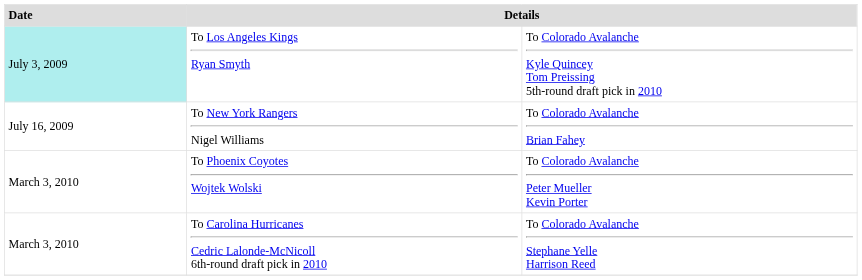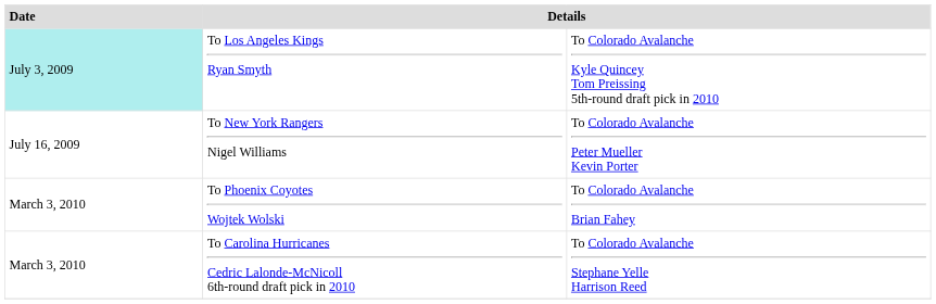To New York Rangers Nigel Williams | column 3: To Colorado Avalanche Brian Fahey -> To Colorado Avalanche Peter Mueller Kevin Porter
To Phoenix Coyotes Wojtek Wolski | column 3: To Colorado Avalanche Peter Mueller Kevin Porter -> To Colorado Avalanche Brian Fahey
